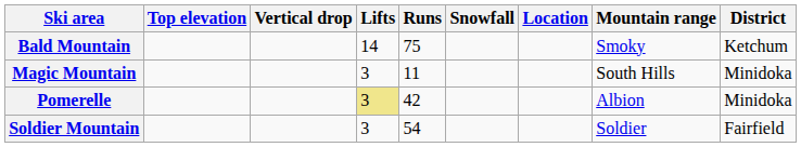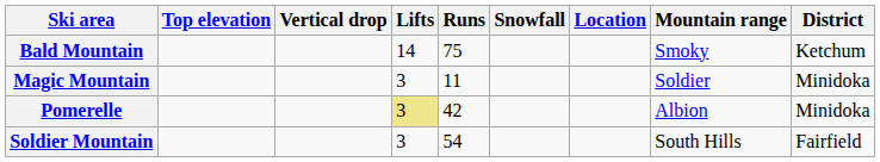Magic Mountain | Mountain range: South Hills -> Soldier
Soldier Mountain | Mountain range: Soldier -> South Hills
